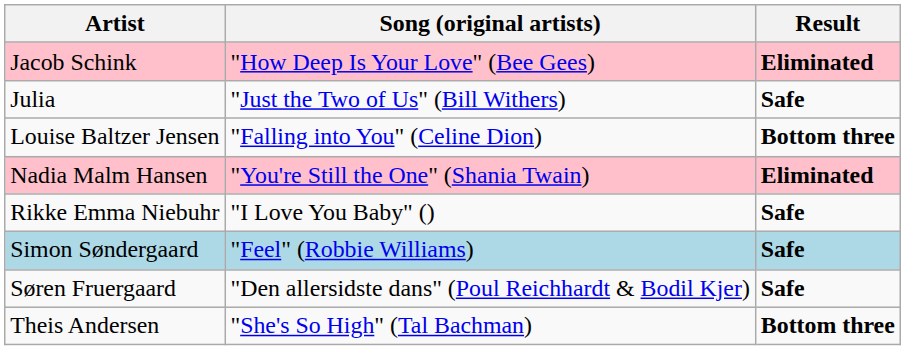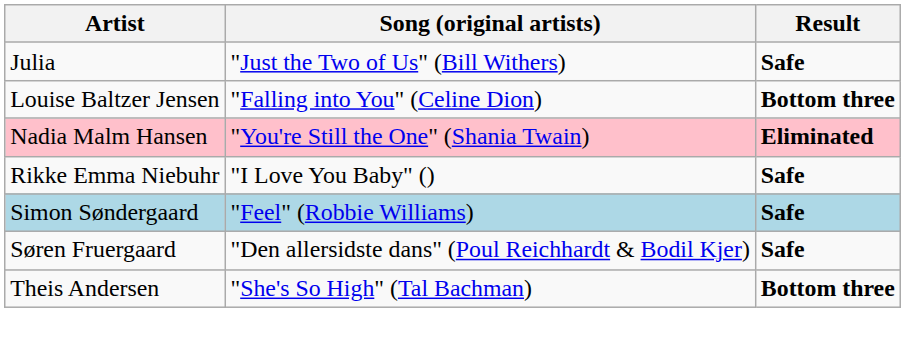- row: Jacob Schink | "How Deep Is Your Love" (Bee Gees) | Eliminated
